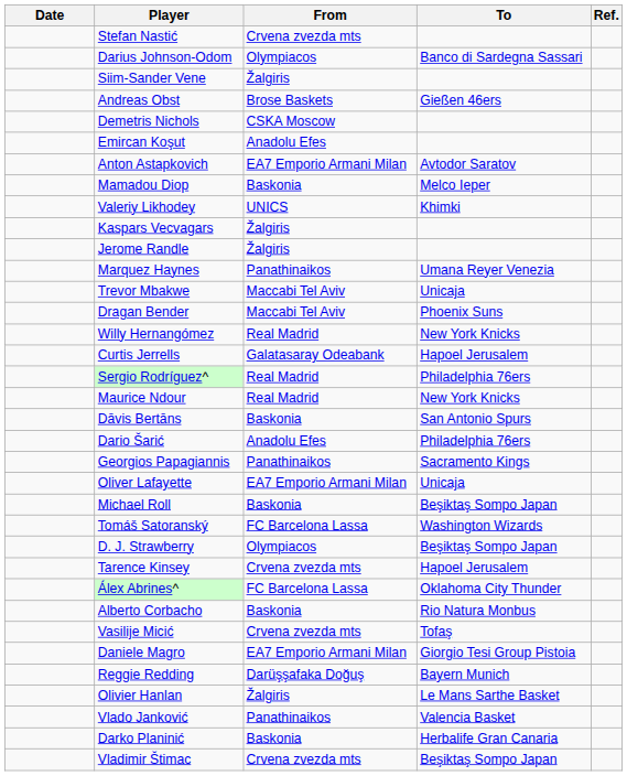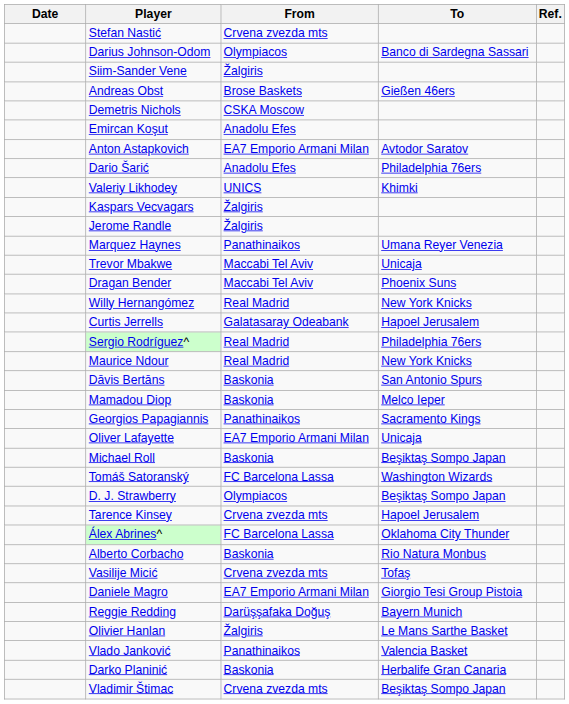rows swapped: Mamadou Diop <-> Dario Šarić
